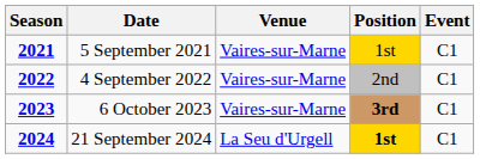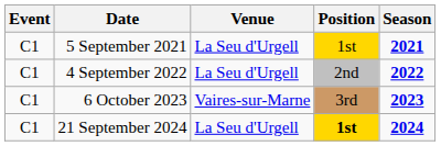columns swapped: Season <-> Event
5 September 2021 | Venue: Vaires-sur-Marne -> La Seu d'Urgell
4 September 2022 | Venue: Vaires-sur-Marne -> La Seu d'Urgell
6 October 2023 | Position: bold -> normal
